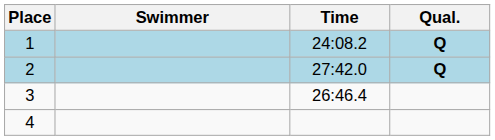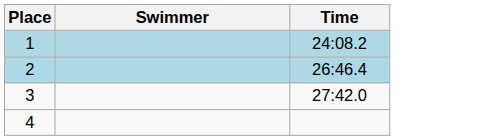- column: Qual. | Q | Q
2 | Time: 27:42.0 -> 26:46.4
3 | Time: 26:46.4 -> 27:42.0
